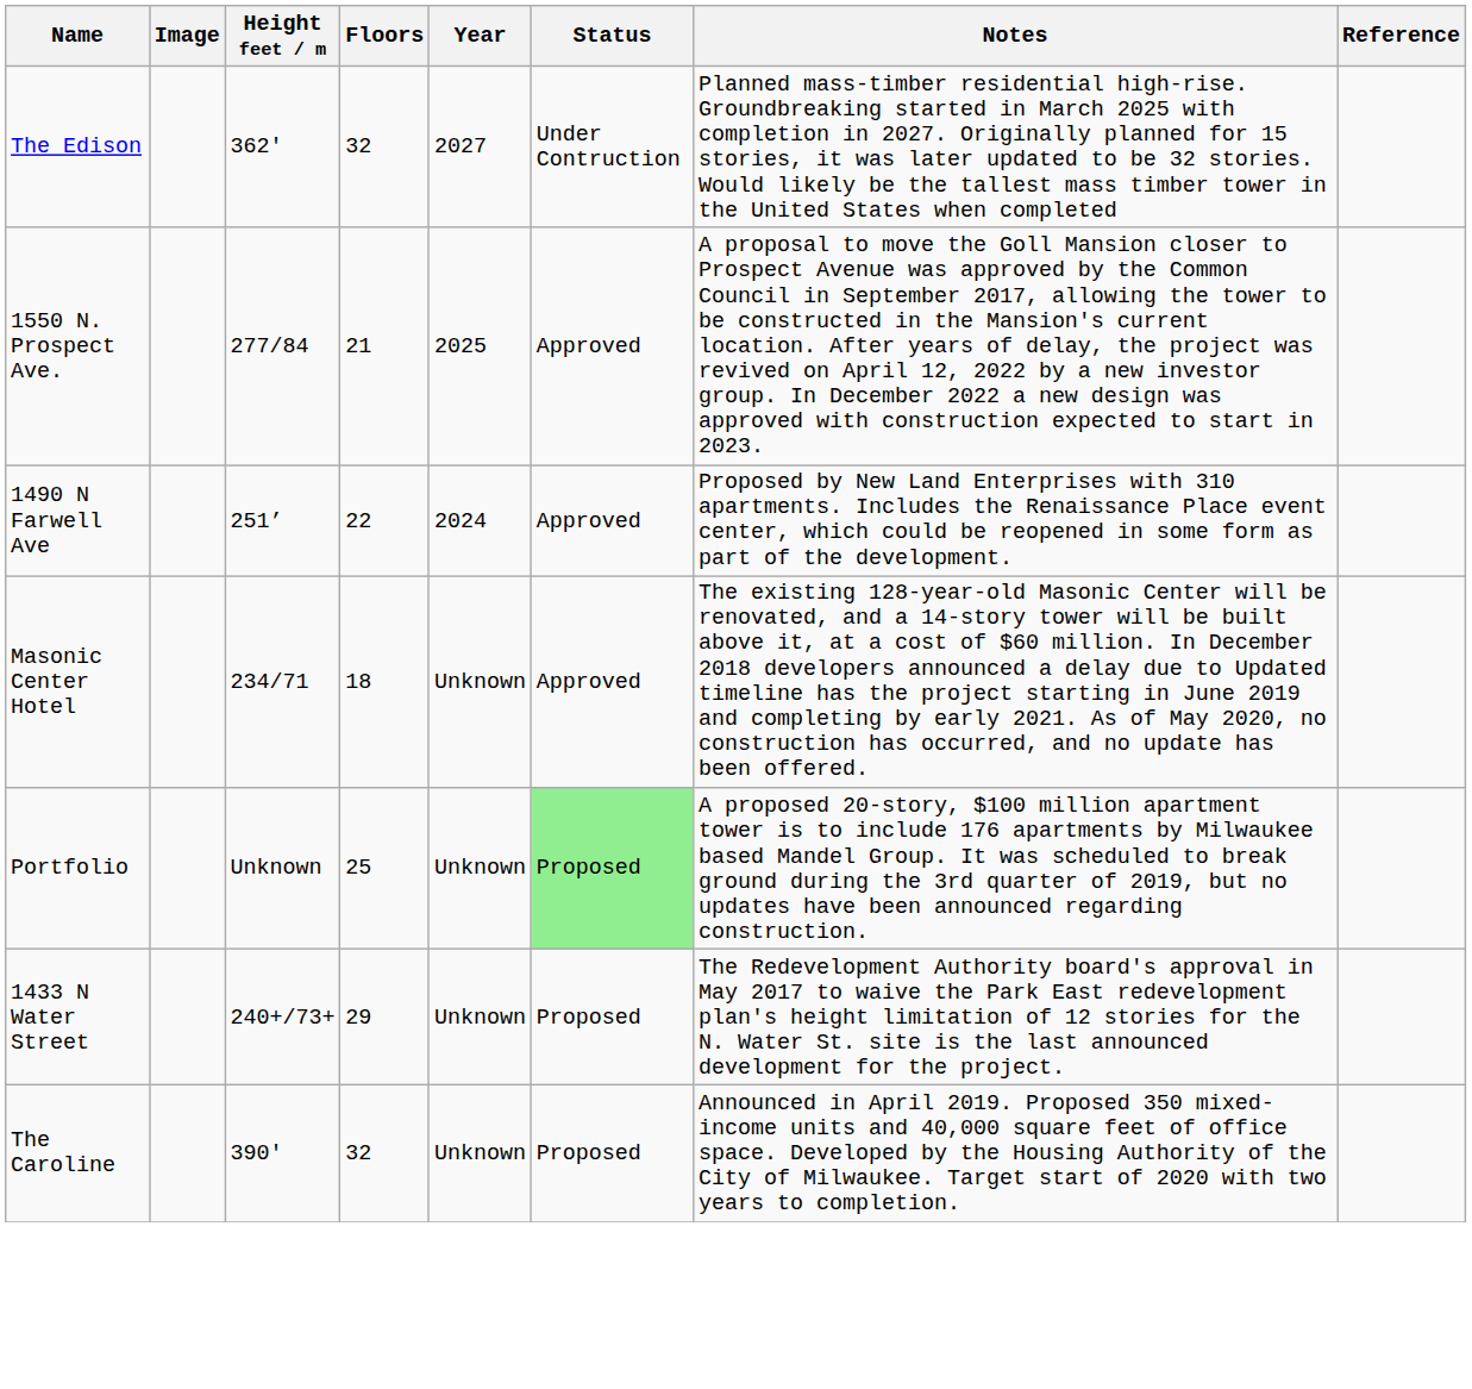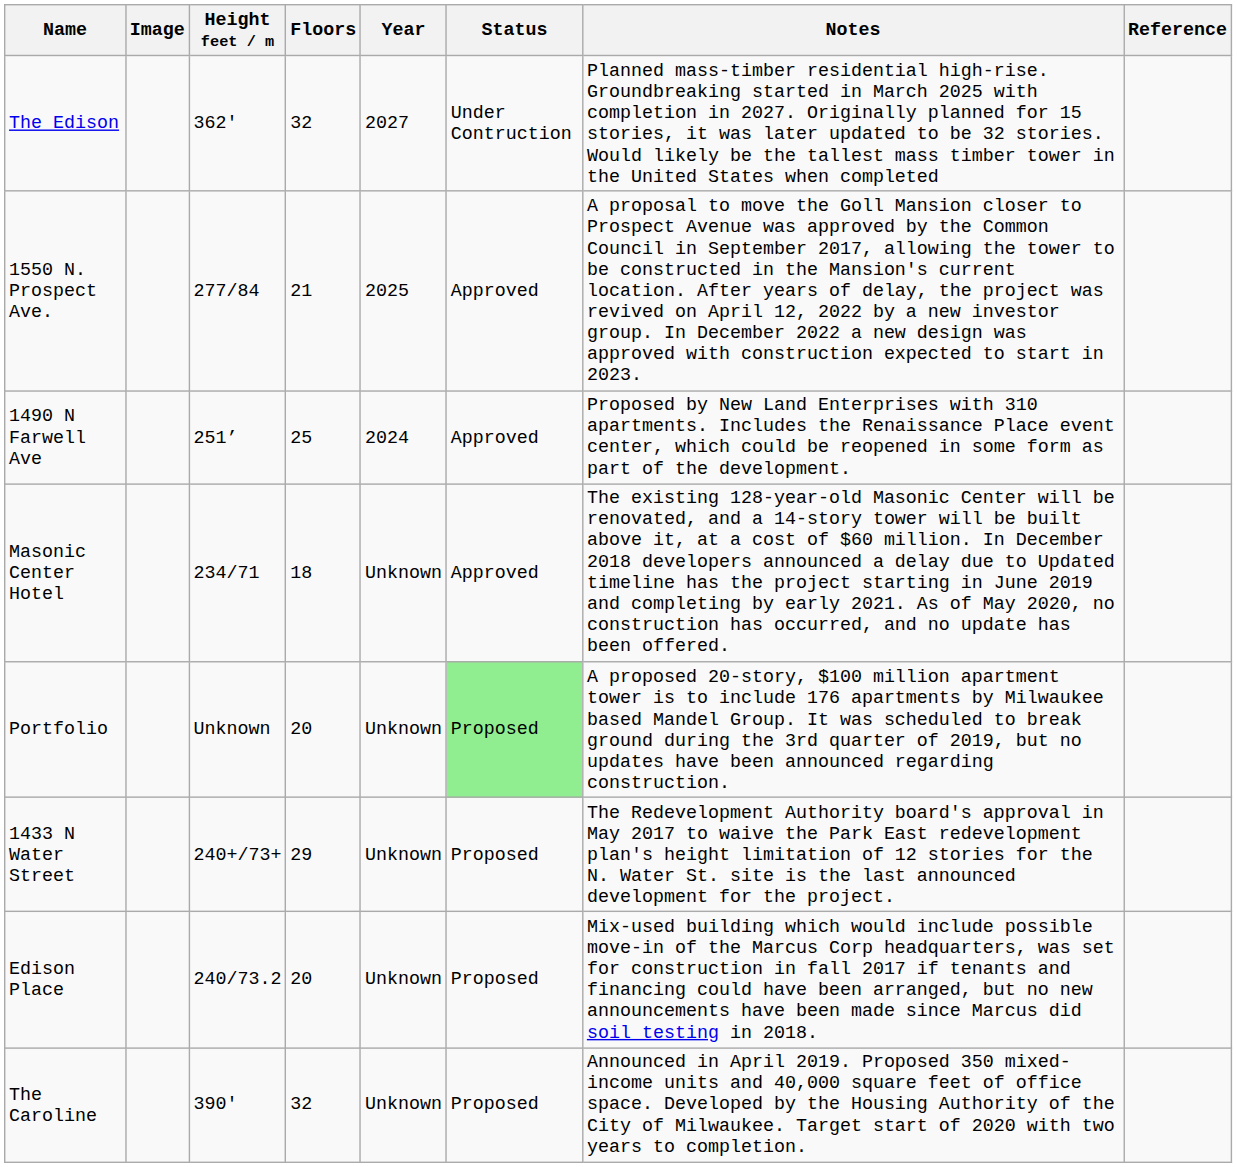1490 N Farwell Ave | Floors: 22 -> 25
Portfolio | Floors: 25 -> 20
+ row: Edison Place | 240/73.2 | 20 | Unknown | Proposed | Mix-used building which would include possible move-in of the Marcus Corp headquarters, was set for construction in fall 2017 if tenants and financing could have been arranged, but no new announcements have been made since Marcus did soil testing in 2018.
